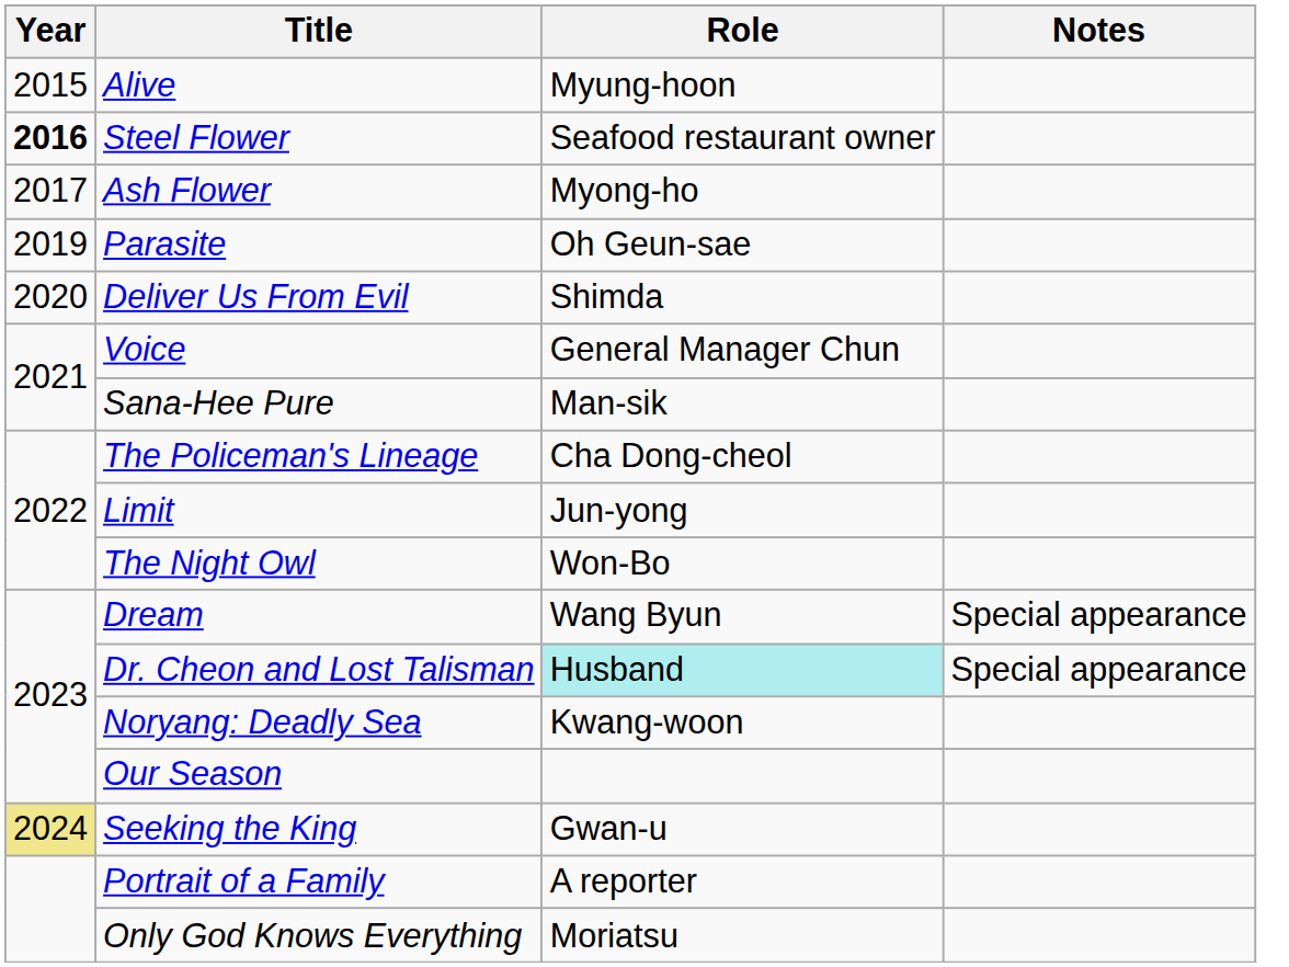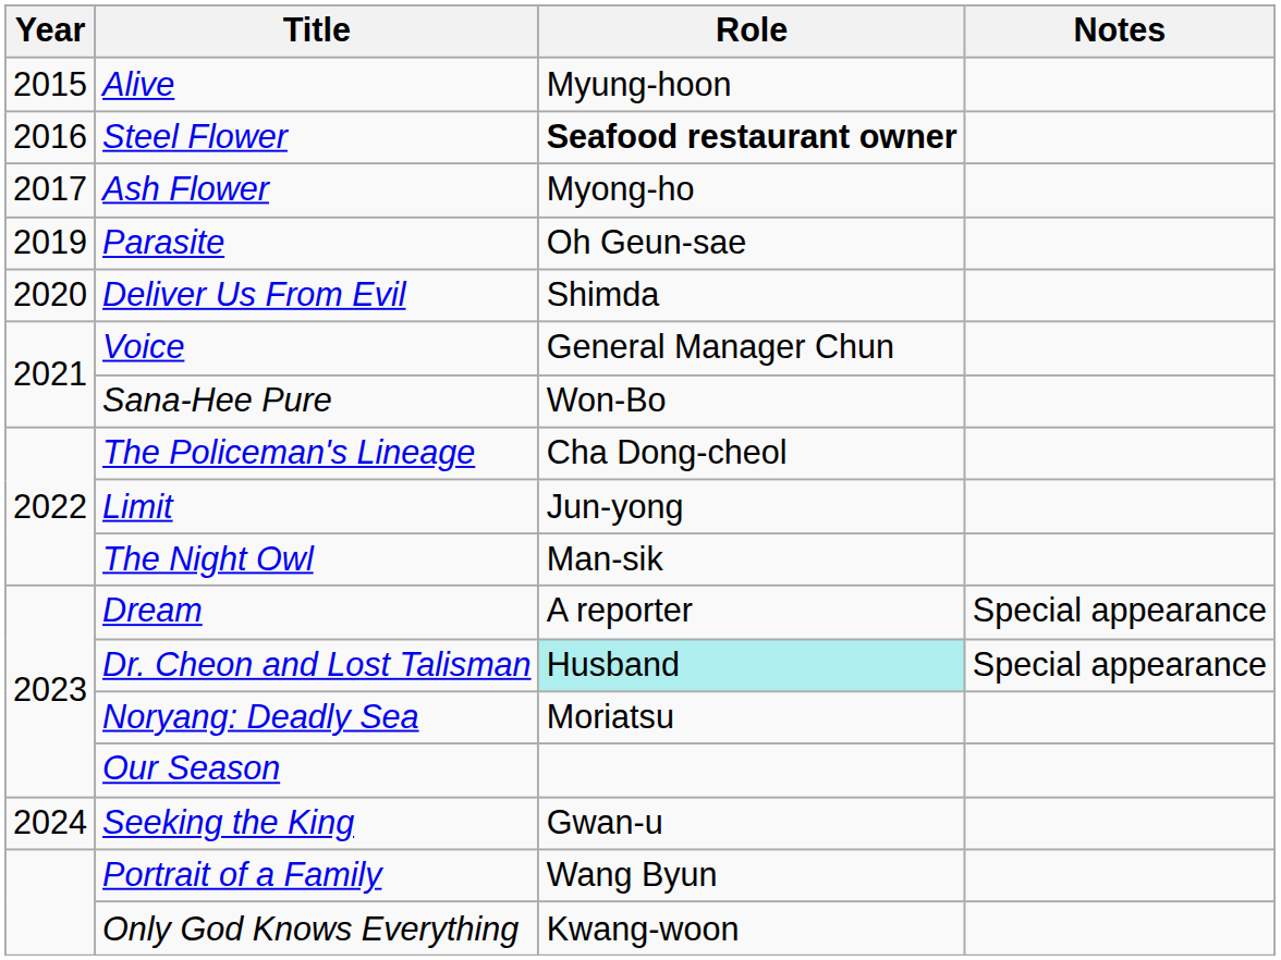Steel Flower | Year: bold -> normal
Steel Flower | Role: normal -> bold
Sana-Hee Pure | Role: Man-sik -> Won-Bo
The Night Owl | Role: Won-Bo -> Man-sik
Dream | Role: Wang Byun -> A reporter
Noryang: Deadly Sea | Role: Kwang-woon -> Moriatsu
Seeking the King | Year: khaki background -> no background
Portrait of a Family | Role: A reporter -> Wang Byun
Only God Knows Everything | Role: Moriatsu -> Kwang-woon
